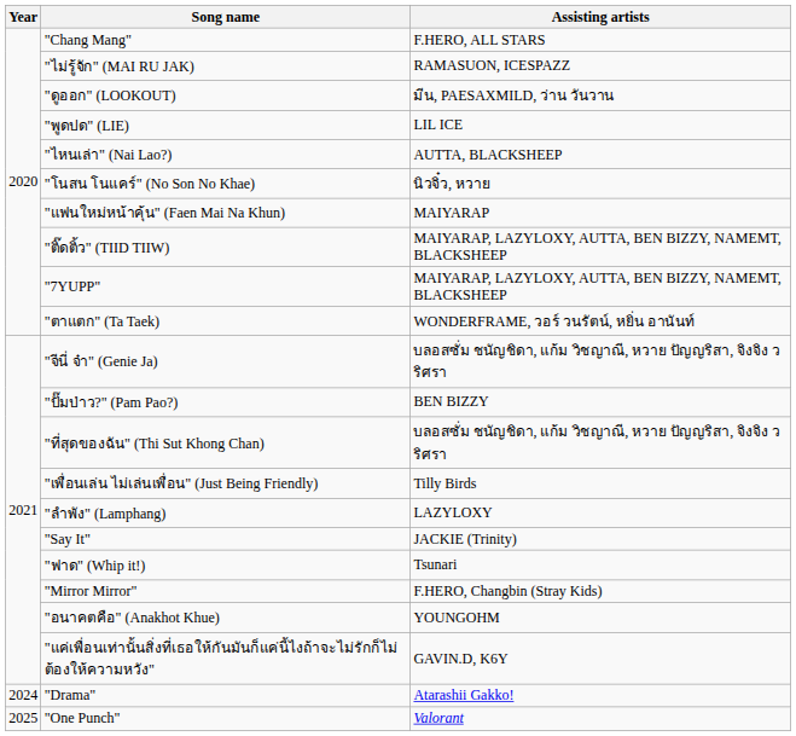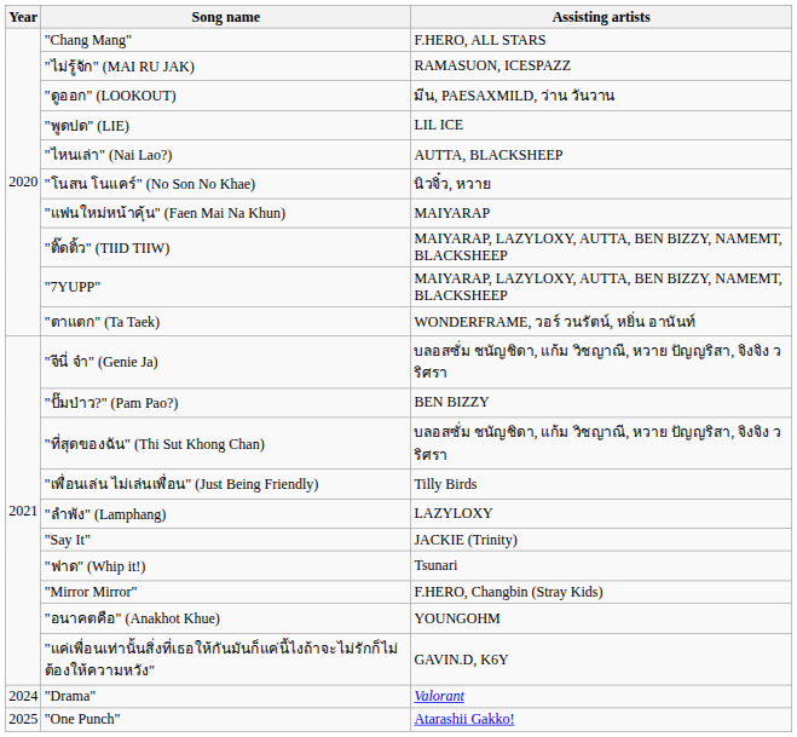"Drama" | Assisting artists: Atarashii Gakko! -> Valorant
"One Punch" | Assisting artists: Valorant -> Atarashii Gakko!
